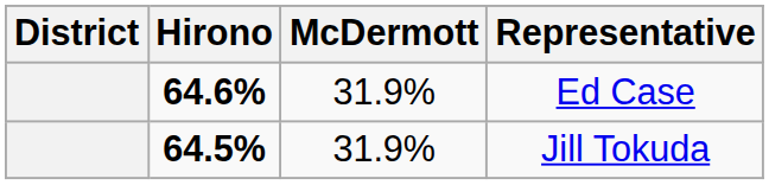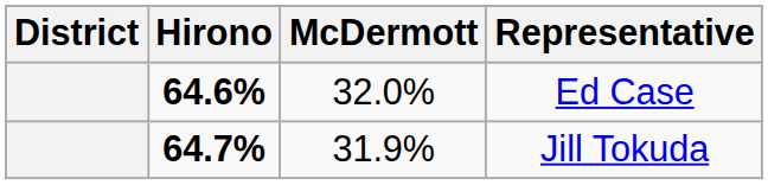Ed Case | McDermott: 31.9% -> 32.0%
Jill Tokuda | Hirono: 64.5% -> 64.7%
